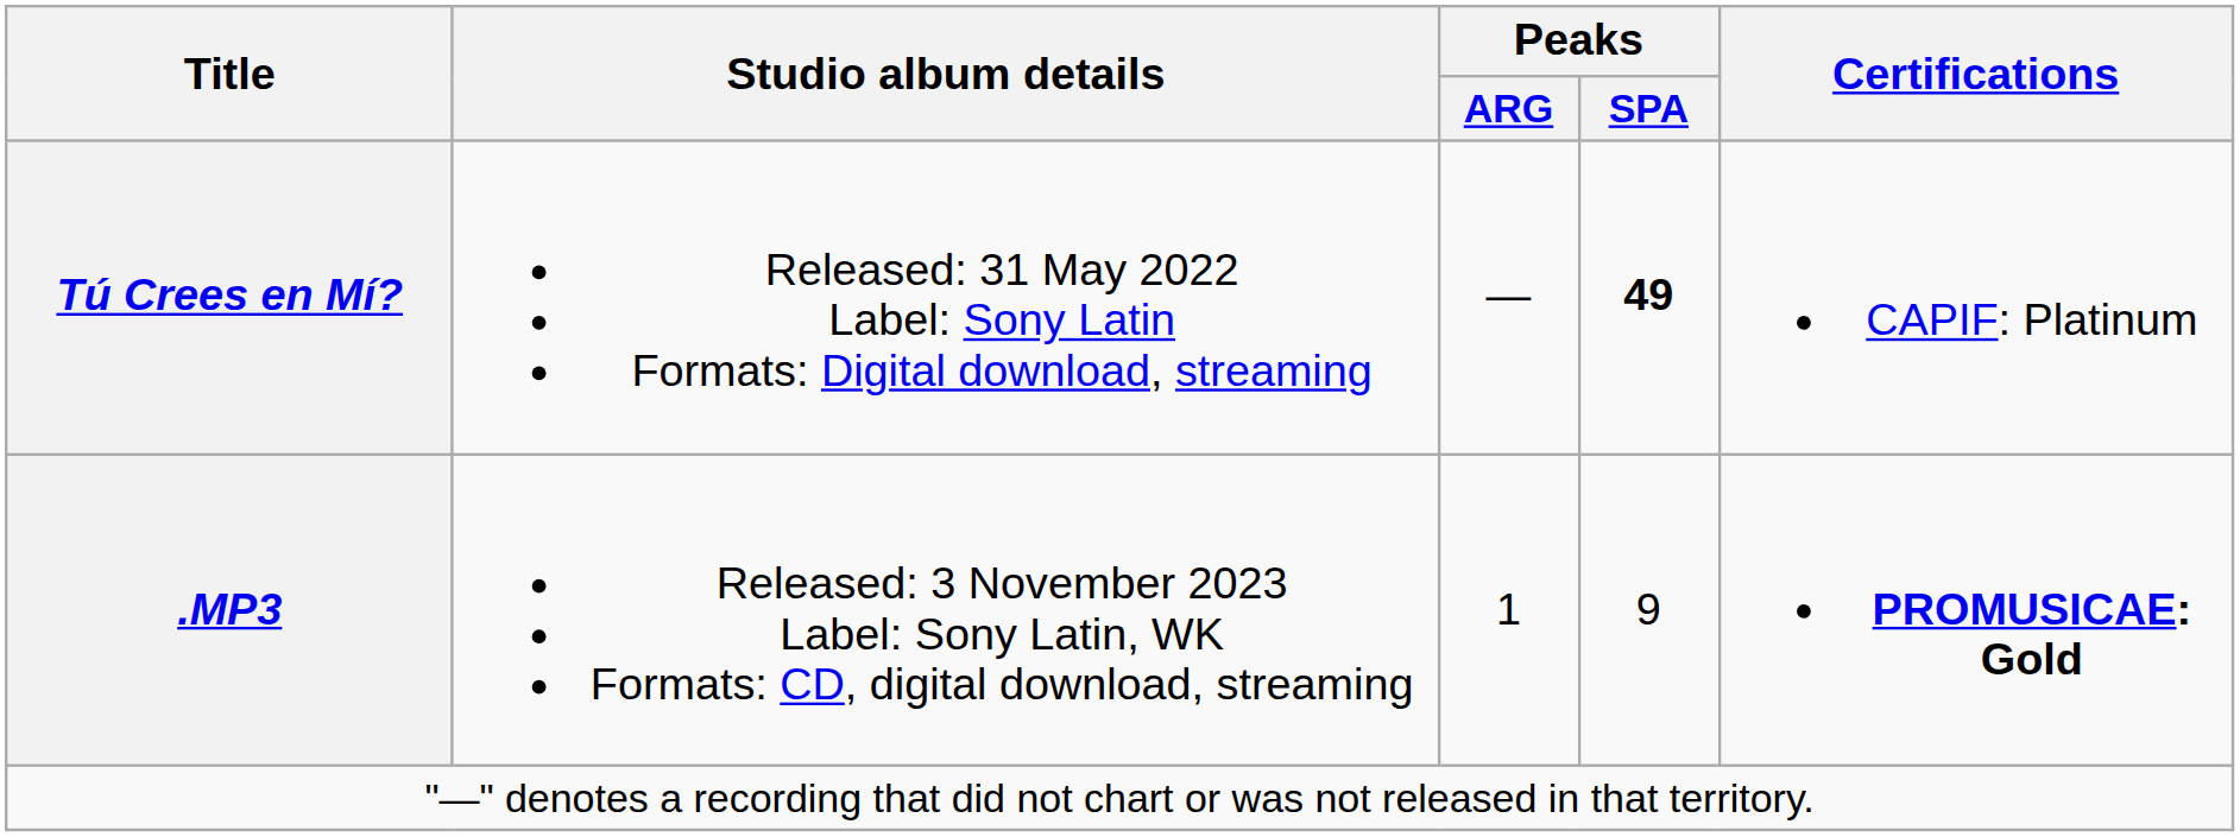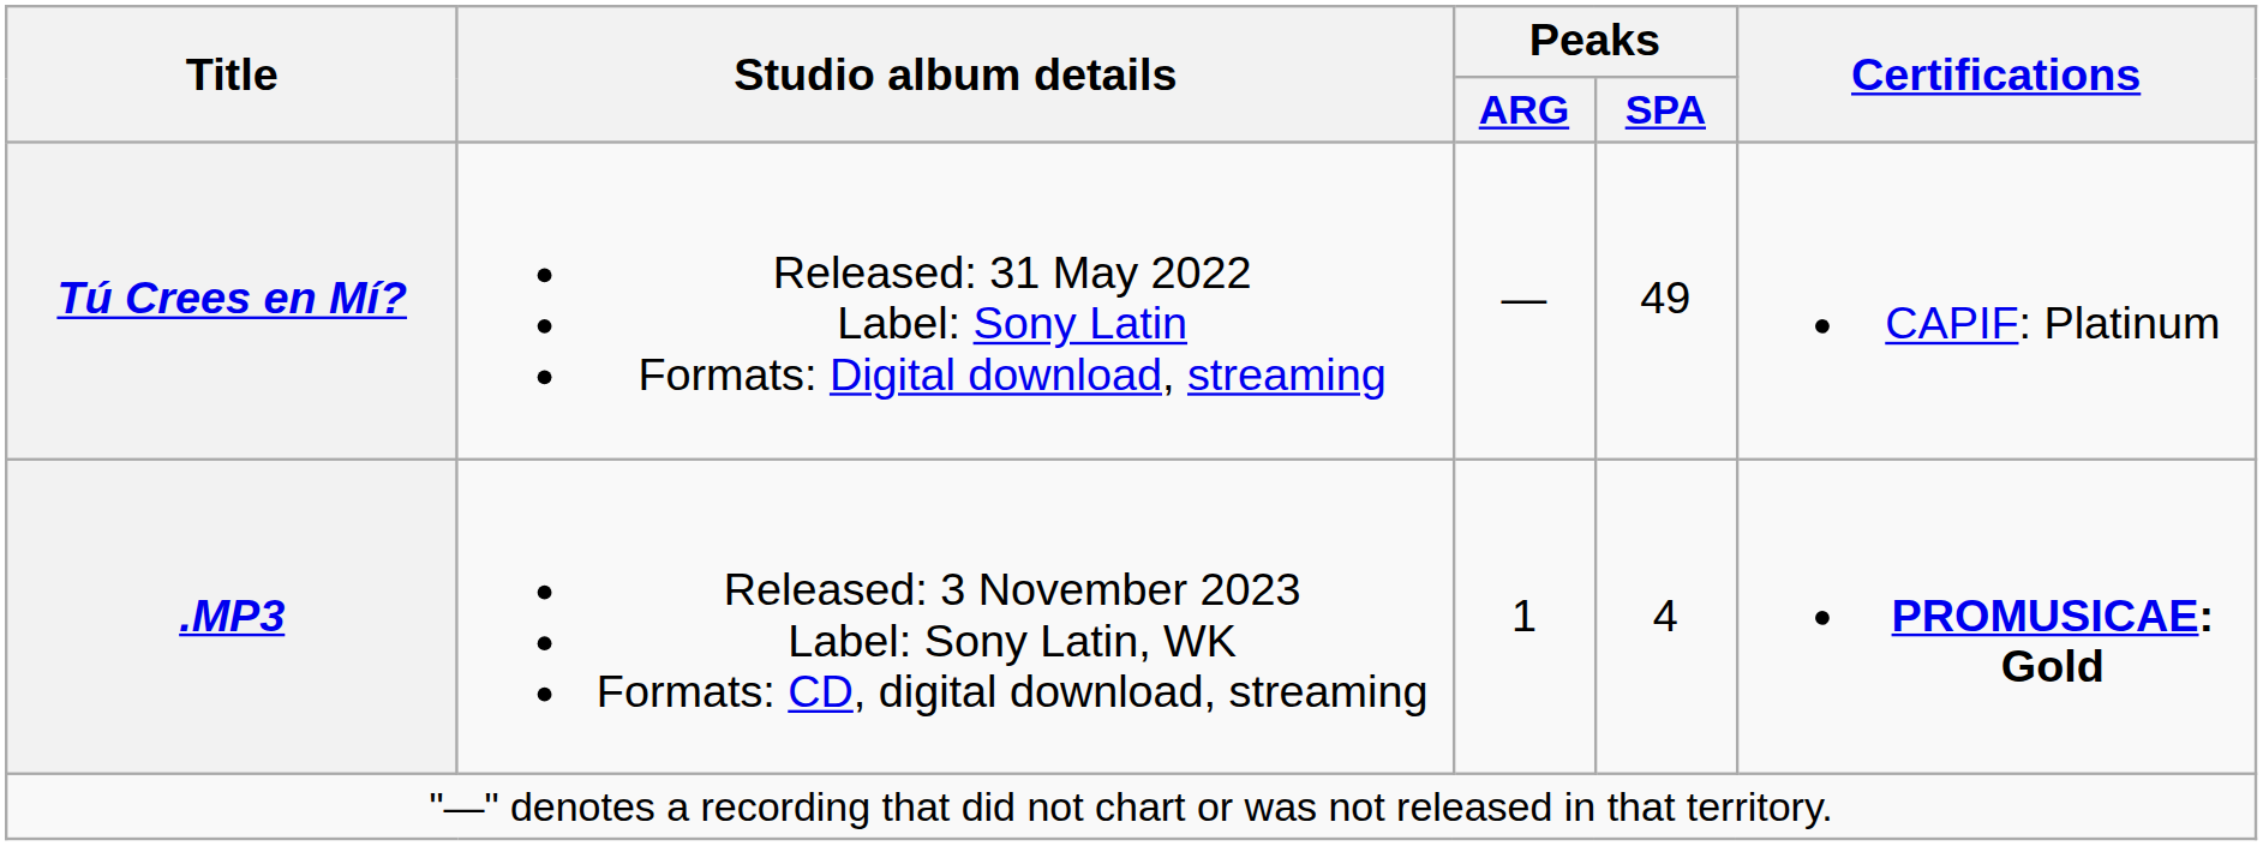Tú Crees en Mí? | Peaks / SPA: bold -> normal
.MP3 | Peaks / SPA: 9 -> 4
